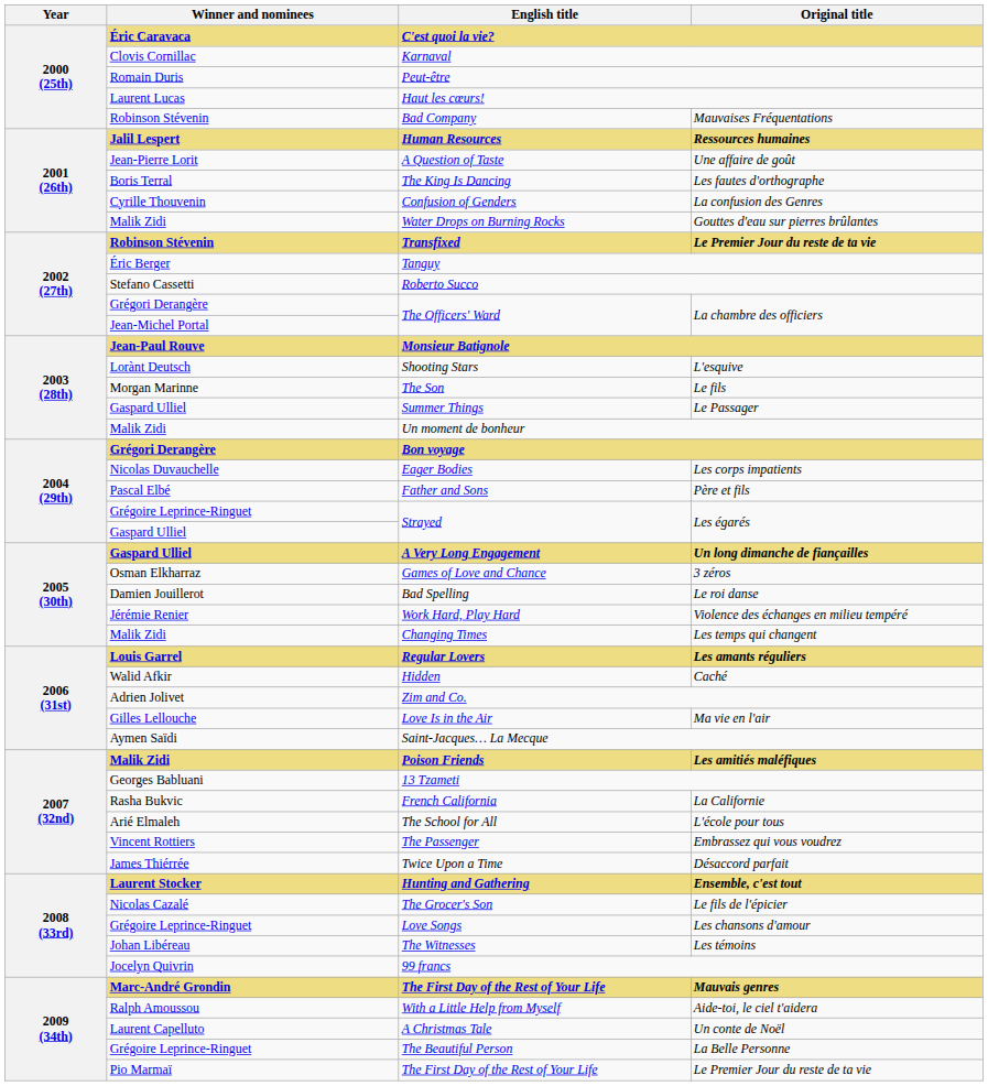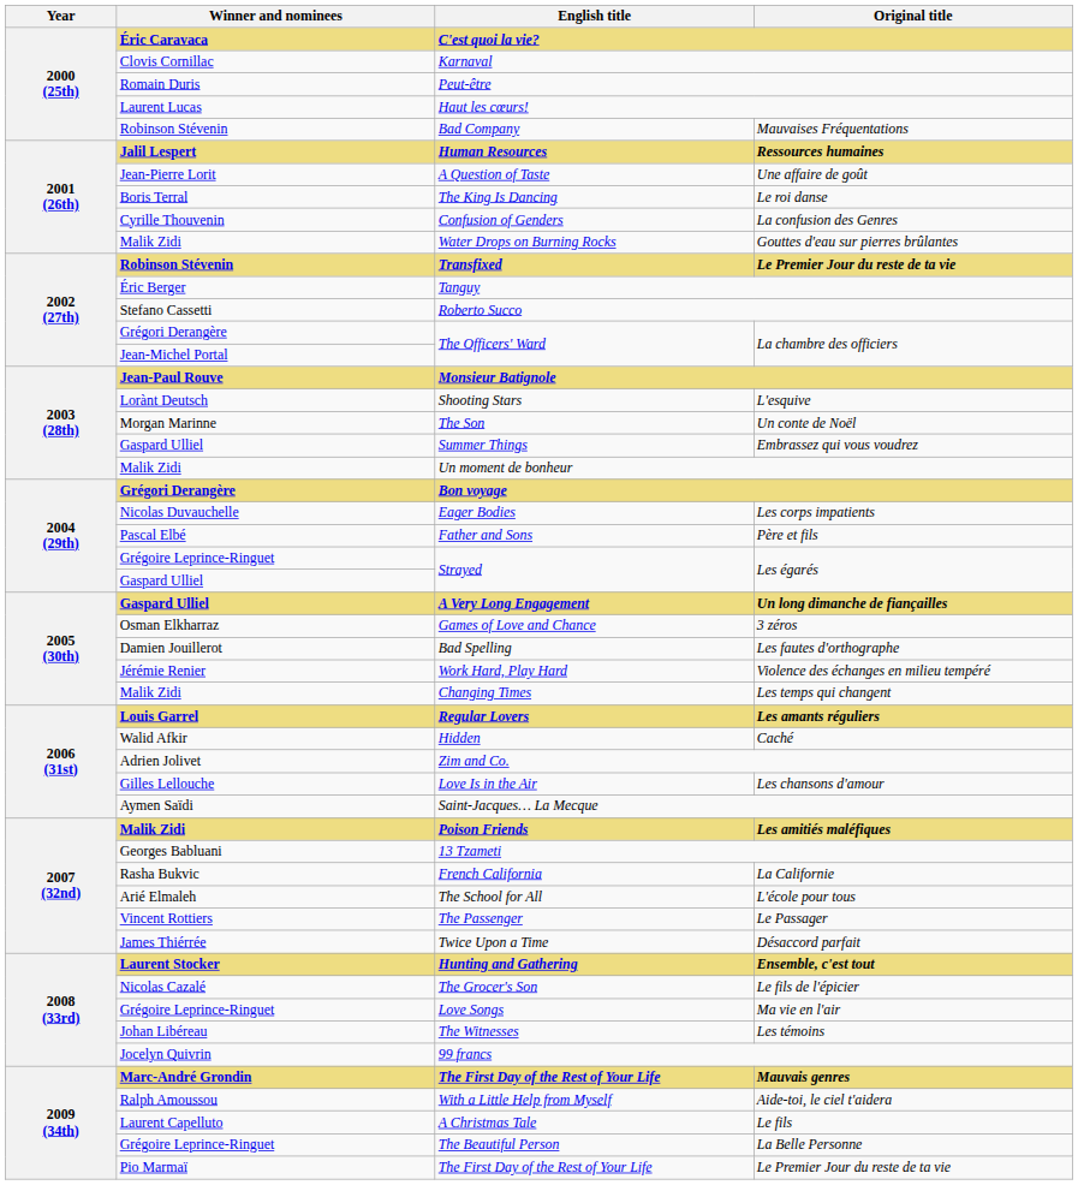The King Is Dancing | Original title: Les fautes d'orthographe -> Le roi danse
The Son | Original title: Le fils -> Un conte de Noël
Summer Things | Original title: Le Passager -> Embrassez qui vous voudrez
Bad Spelling | Original title: Le roi danse -> Les fautes d'orthographe
Love Is in the Air | Original title: Ma vie en l'air -> Les chansons d'amour
The Passenger | Original title: Embrassez qui vous voudrez -> Le Passager
Love Songs | Original title: Les chansons d'amour -> Ma vie en l'air
A Christmas Tale | Original title: Un conte de Noël -> Le fils
